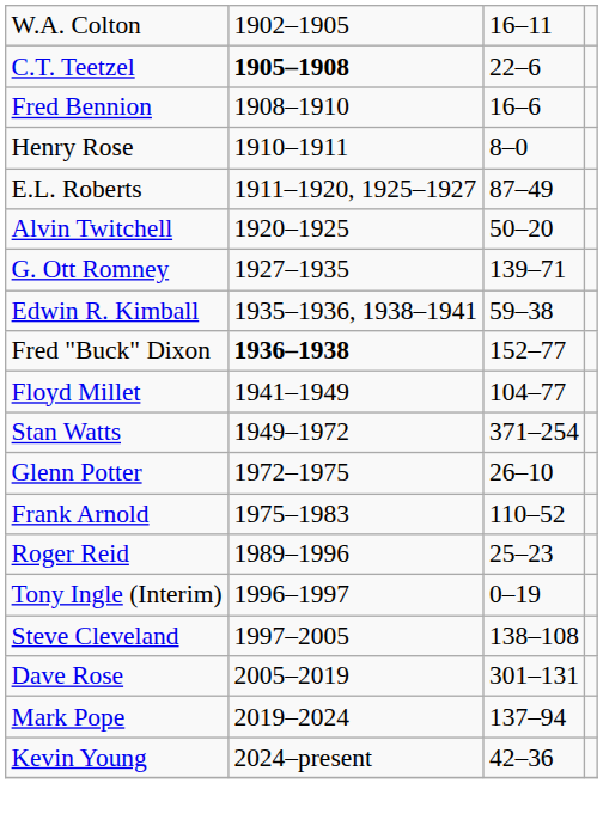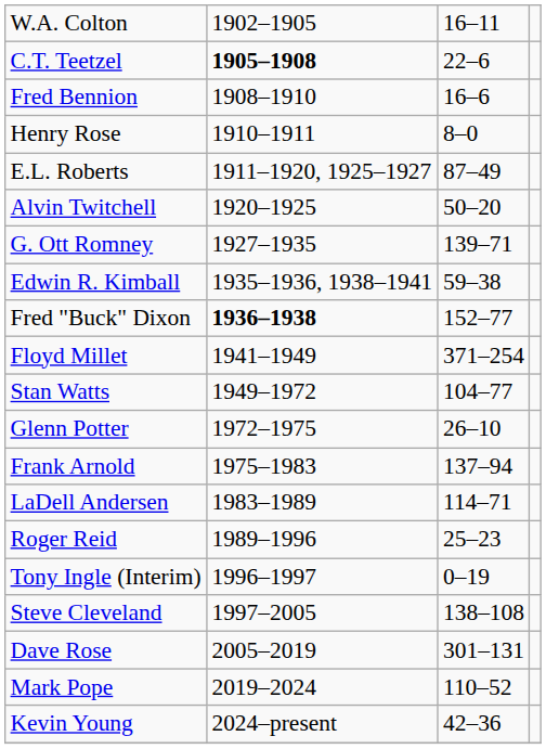Floyd Millet | column 3: 104–77 -> 371–254
Stan Watts | column 3: 371–254 -> 104–77
Frank Arnold | column 3: 110–52 -> 137–94
+ row: LaDell Andersen | 1983–1989 | 114–71
Mark Pope | column 3: 137–94 -> 110–52
